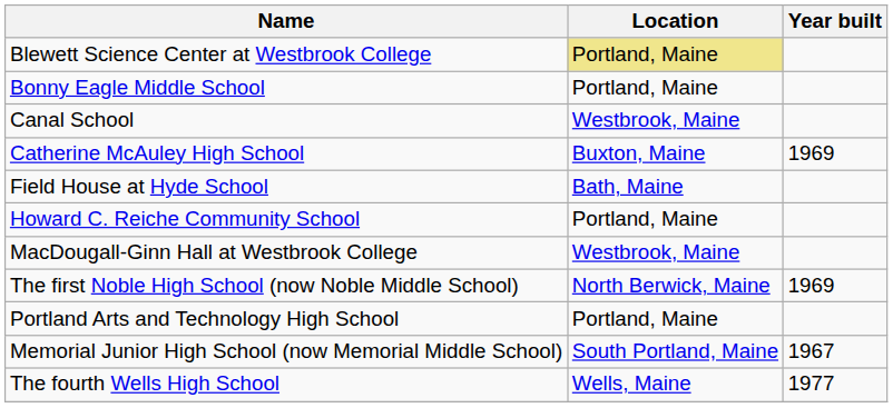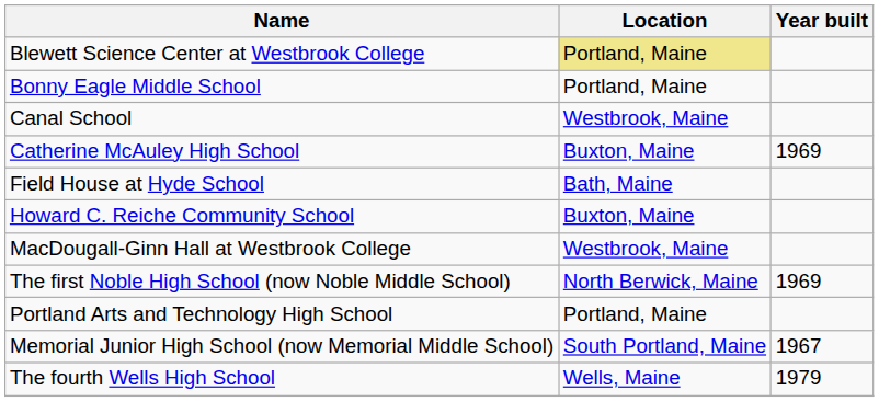Howard C. Reiche Community School | Location: Portland, Maine -> Buxton, Maine
The fourth Wells High School | Year built: 1977 -> 1979
